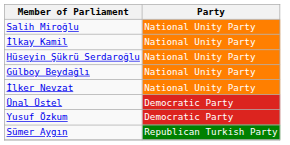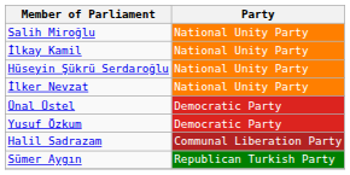- row: Gülboy Beydağlı | National Unity Party
+ row: Halil Sadrazam | Communal Liberation Party
